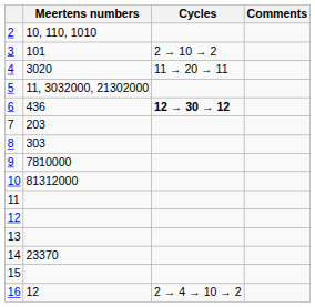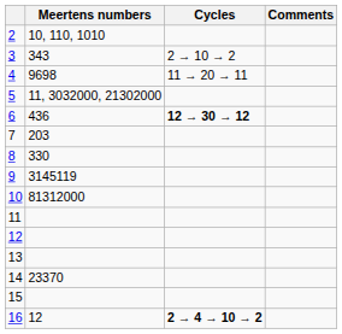3 | Meertens numbers: 101 -> 343
4 | Meertens numbers: 3020 -> 9698
8 | Meertens numbers: 303 -> 330
9 | Meertens numbers: 7810000 -> 3145119
16 | Cycles: normal -> bold
